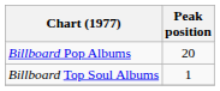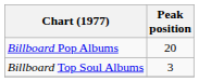Billboard Top Soul Albums | Peak position: 1 -> 3
